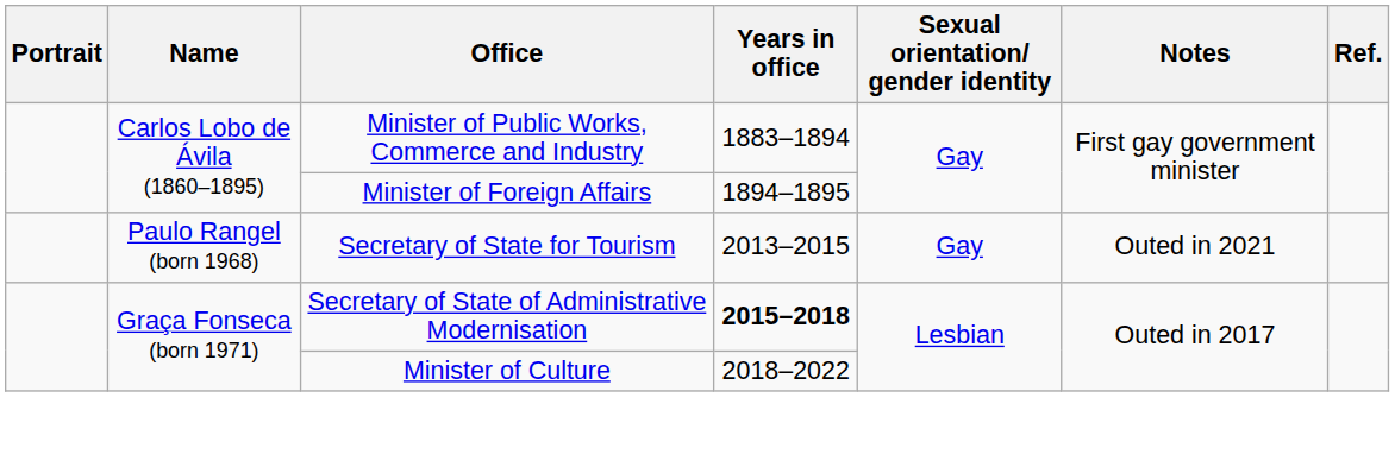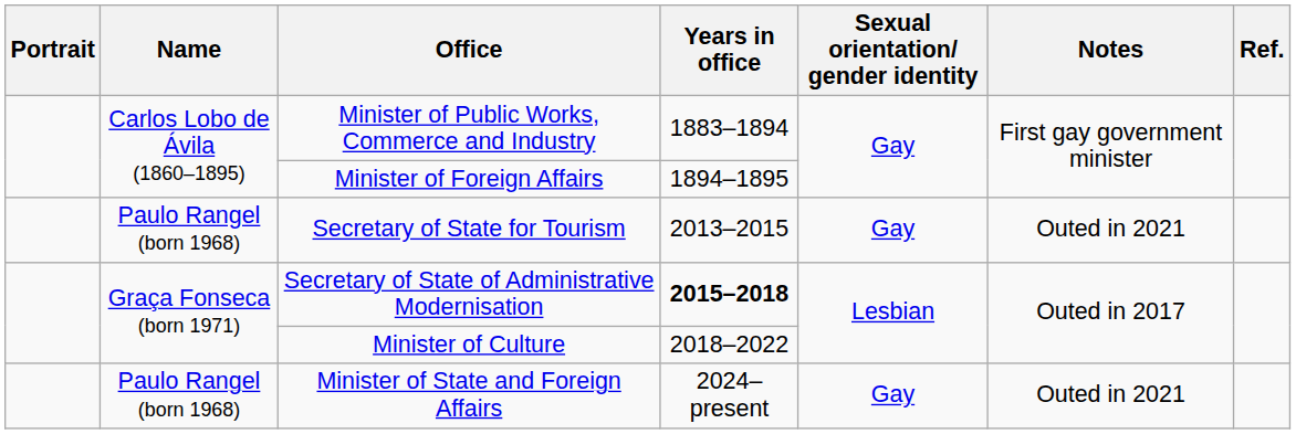+ row: Paulo Rangel (born 1968) | Minister of State and Foreign Affairs | 2024–present | Gay | Outed in 2021
